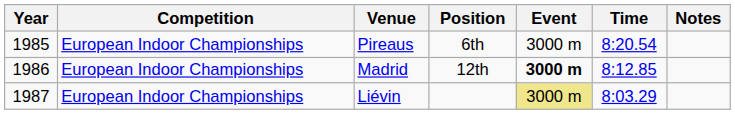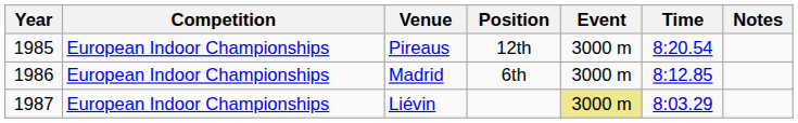Pireaus | Position: 6th -> 12th
Madrid | Position: 12th -> 6th
Madrid | Event: bold -> normal
